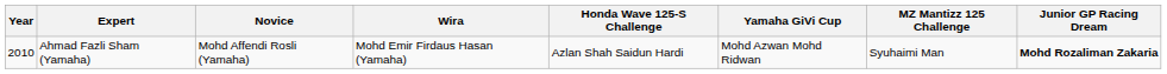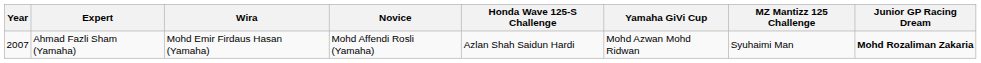columns swapped: Novice <-> Wira
Ahmad Fazli Sham (Yamaha) | Year: 2010 -> 2007
